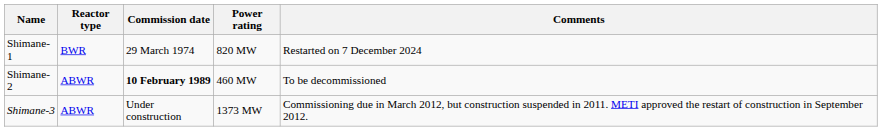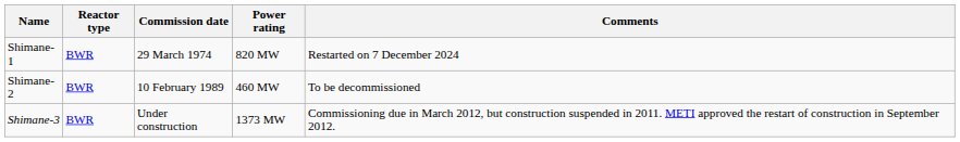Shimane-2 | Reactor type: ABWR -> BWR
Shimane-2 | Commission date: bold -> normal
Shimane-3 | Reactor type: ABWR -> BWR
